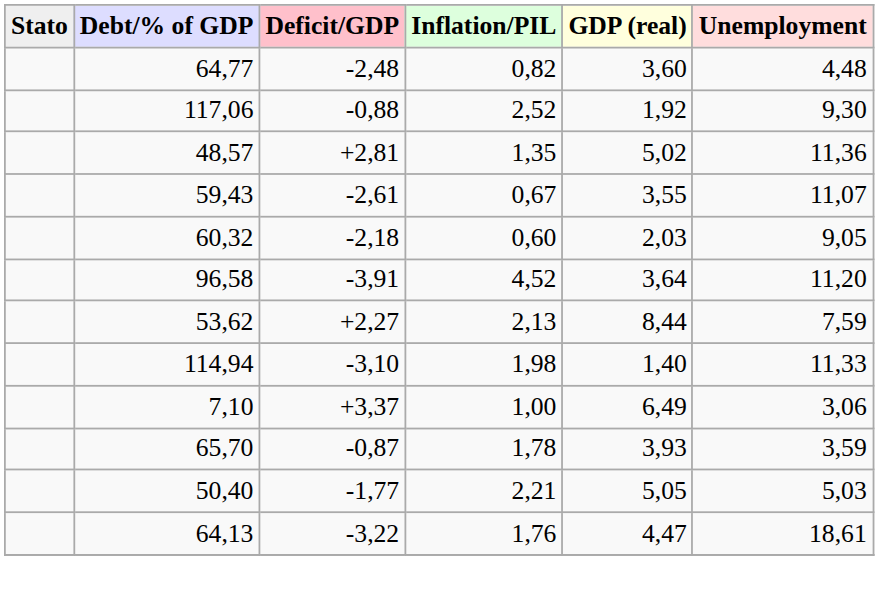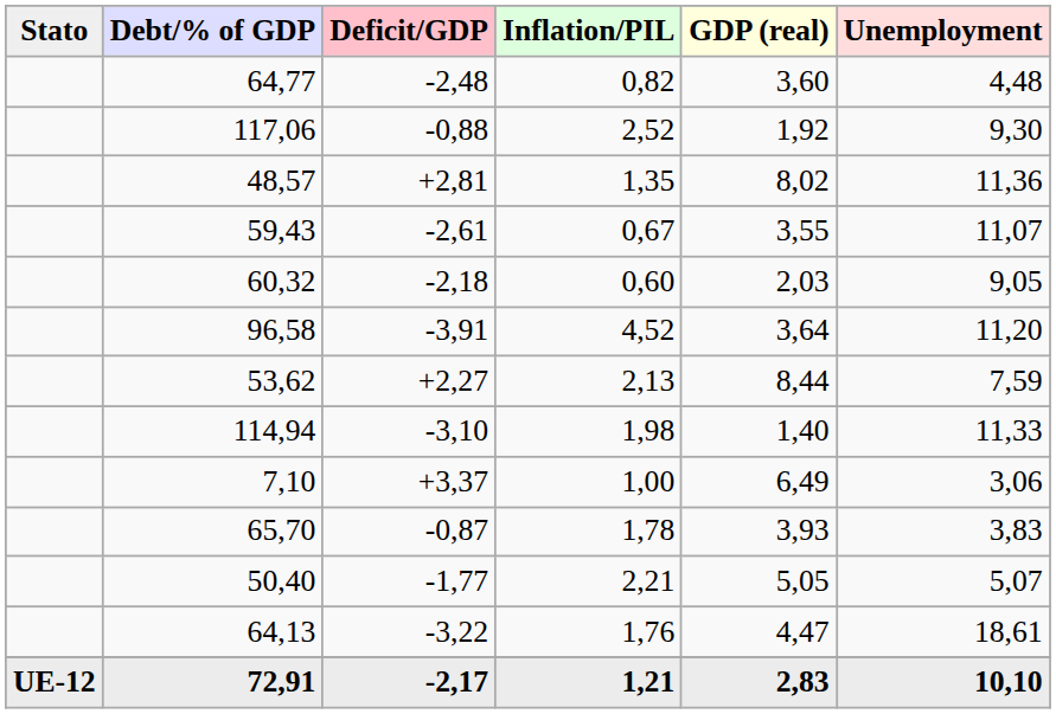48,57 | GDP (real): 5,02 -> 8,02
65,70 | Unemployment: 3,59 -> 3,83
50,40 | Unemployment: 5,03 -> 5,07
+ row: UE-12 | 72,91 | -2,17 | 1,21 | 2,83 | 10,10
